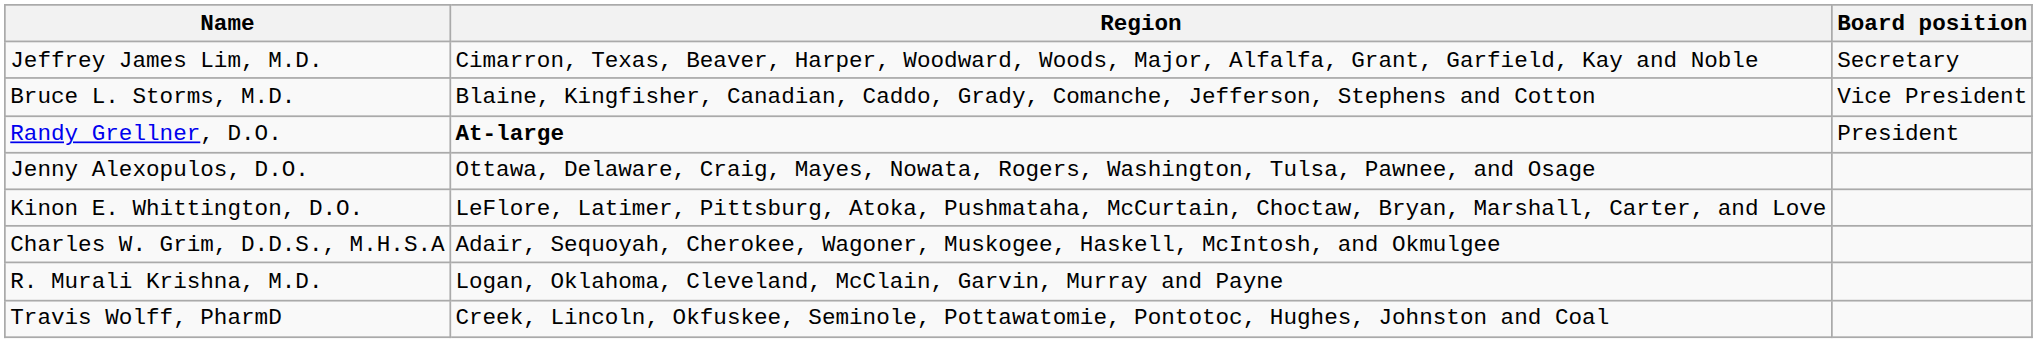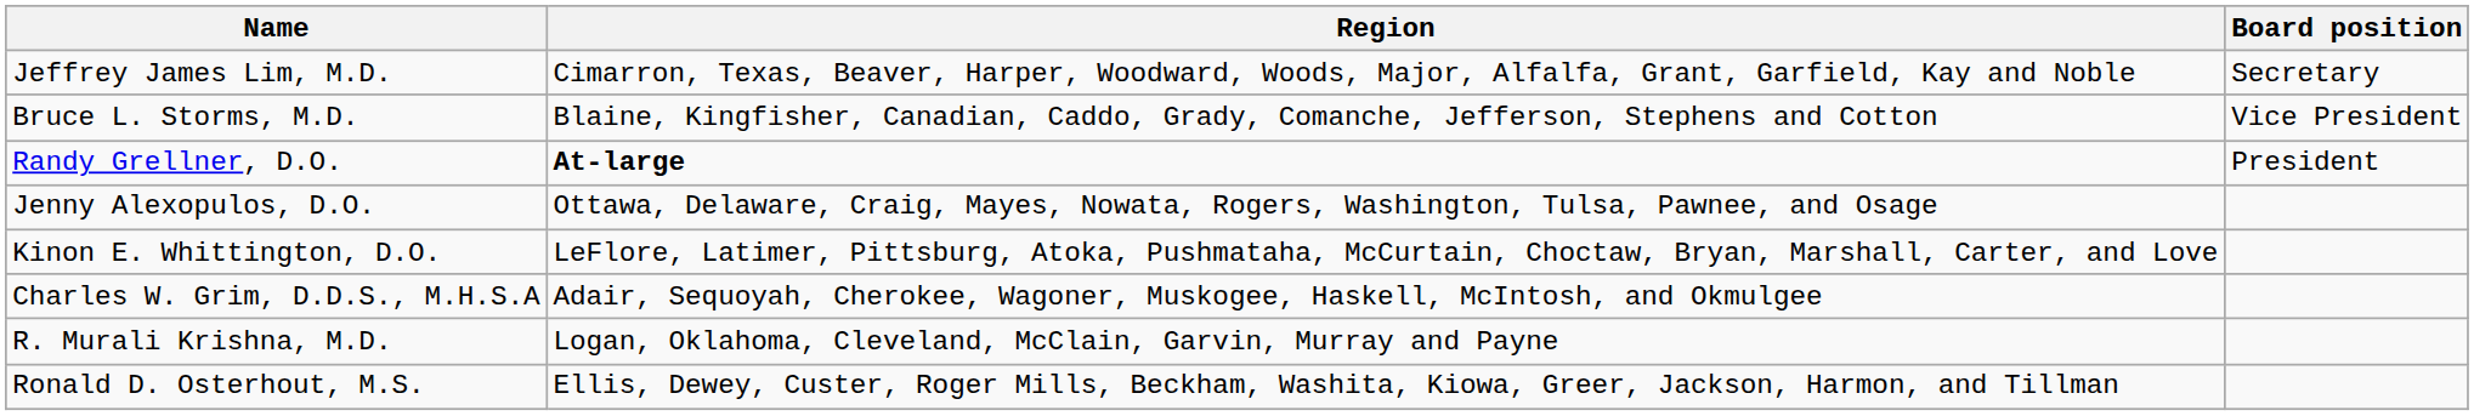+ row: Ronald D. Osterhout, M.S. | Ellis, Dewey, Custer, Roger Mills, Beckham, Washita, Kiowa, Greer, Jackson, Harmon, and Tillman
- row: Travis Wolff, PharmD | Creek, Lincoln, Okfuskee, Seminole, Pottawatomie, Pontotoc, Hughes, Johnston and Coal
